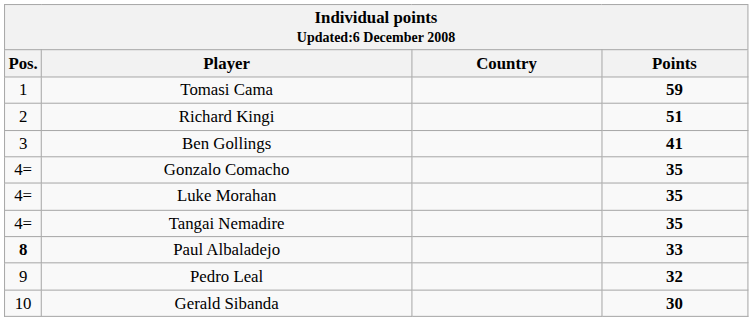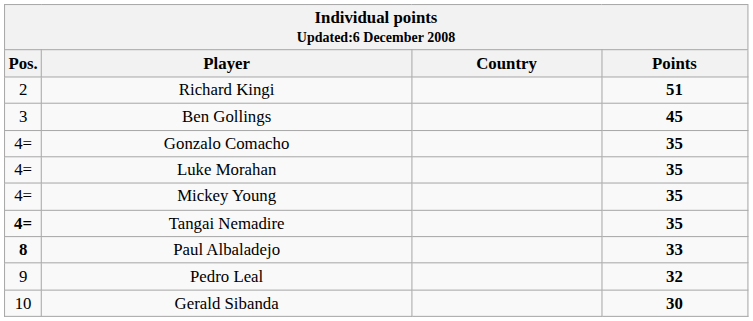- row: 1 | Tomasi Cama | 59
Ben Gollings | Points: 41 -> 45
+ row: 4= | Mickey Young | 35
Tangai Nemadire | Pos.: normal -> bold
